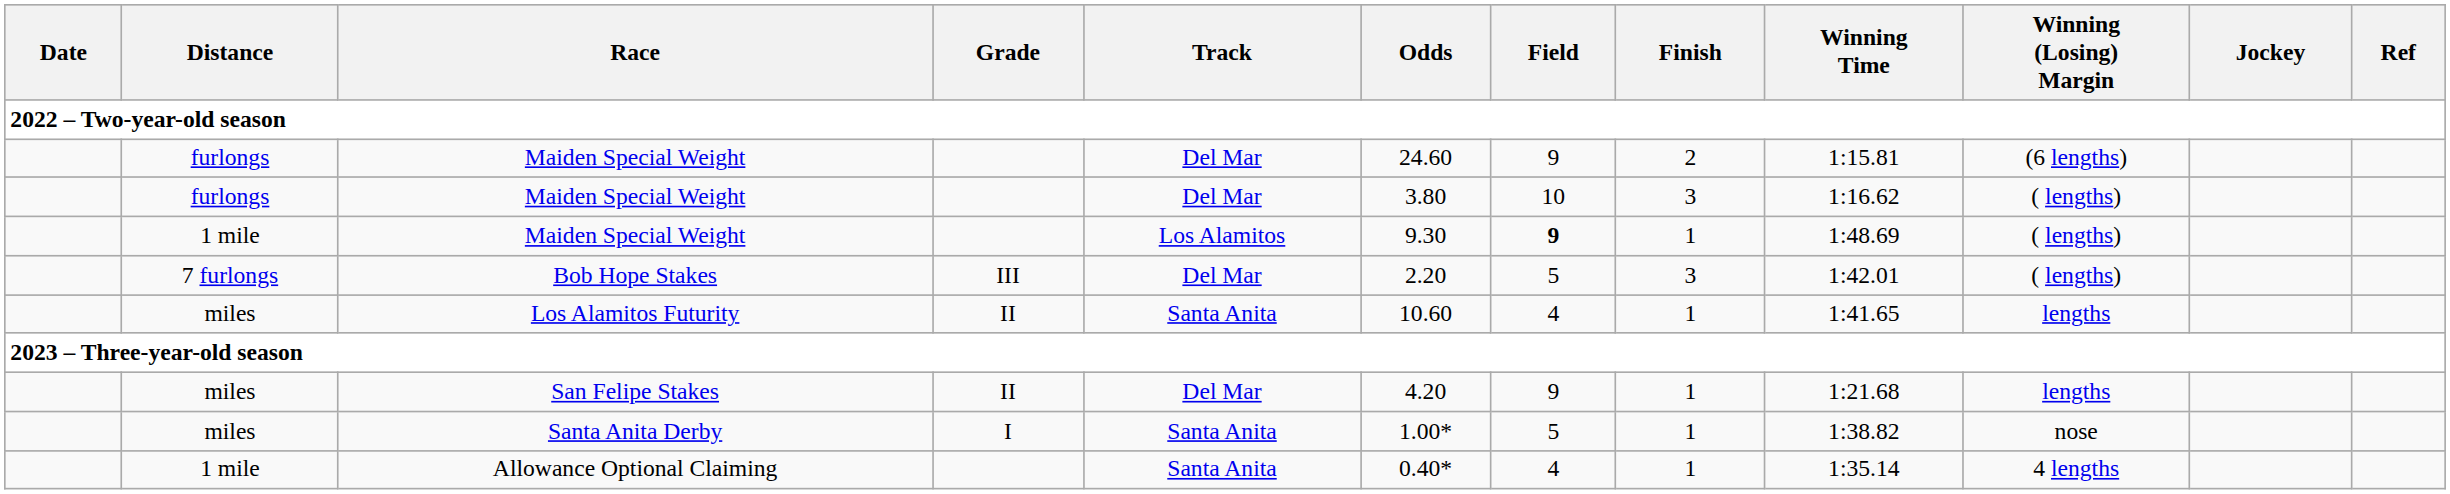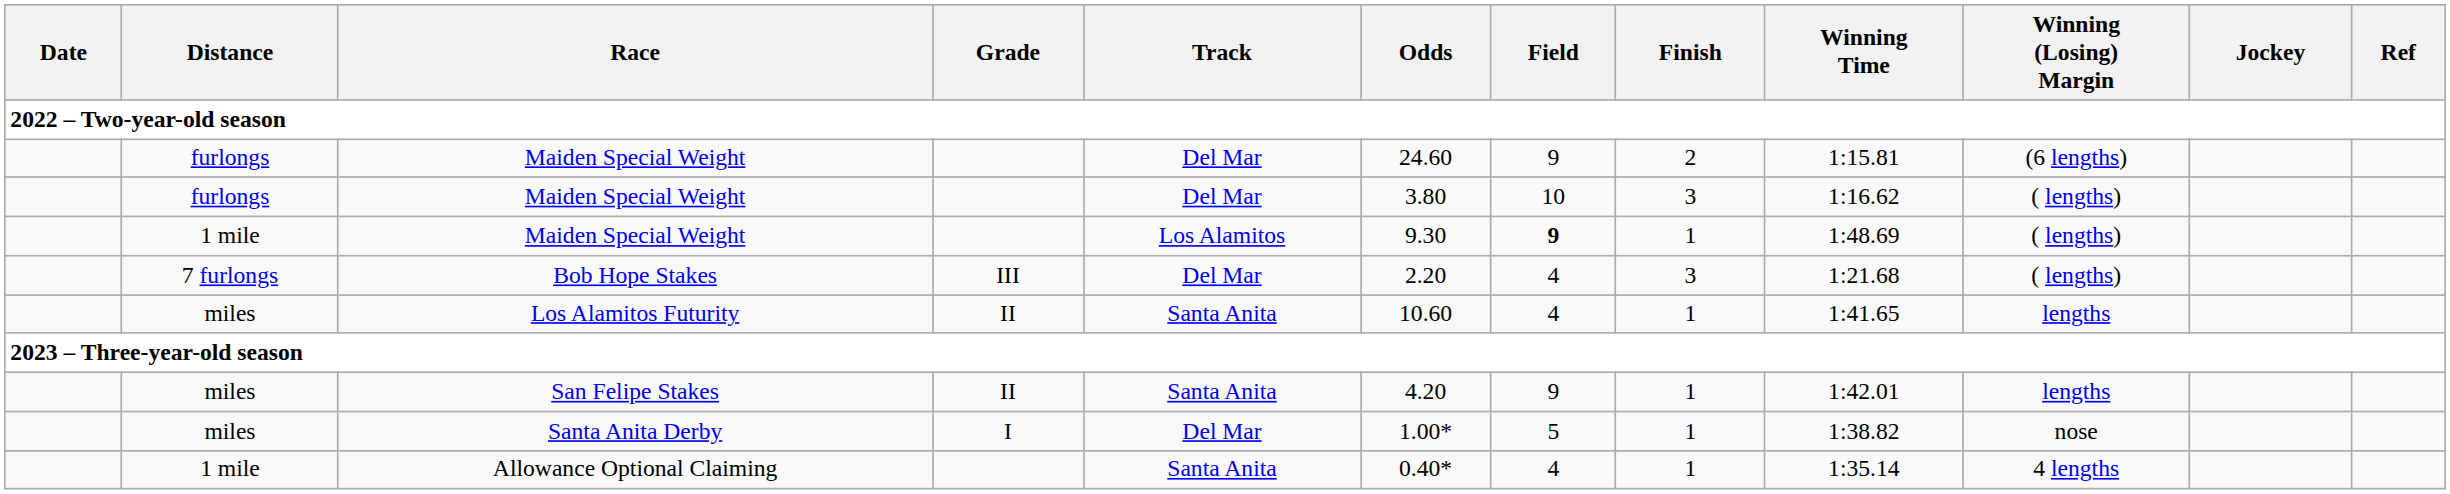Bob Hope Stakes | Field: 5 -> 4
Bob Hope Stakes | Winning Time: 1:42.01 -> 1:21.68
San Felipe Stakes | Track: Del Mar -> Santa Anita
San Felipe Stakes | Winning Time: 1:21.68 -> 1:42.01
Santa Anita Derby | Track: Santa Anita -> Del Mar
